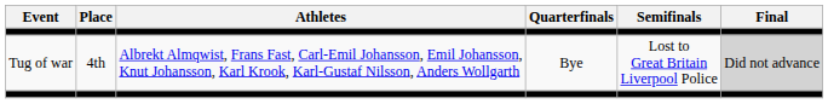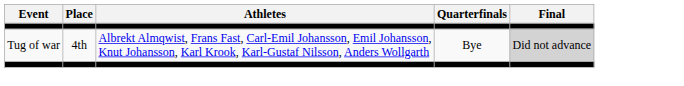- column: Semifinals | Lost to Great Britain Liverpool Police
